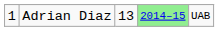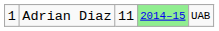Adrian Diaz | column 3: 13 -> 11
